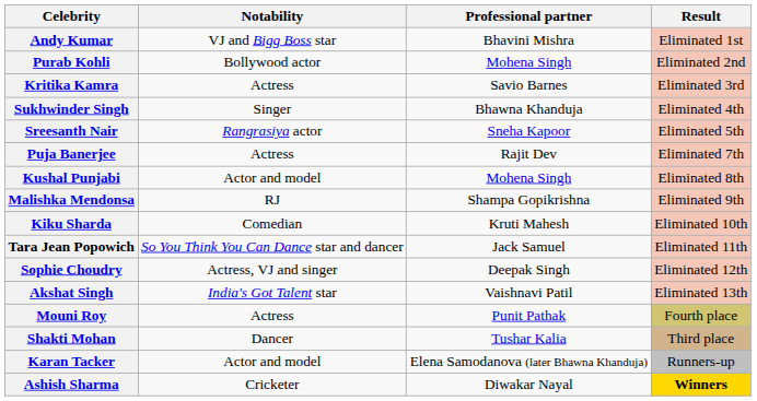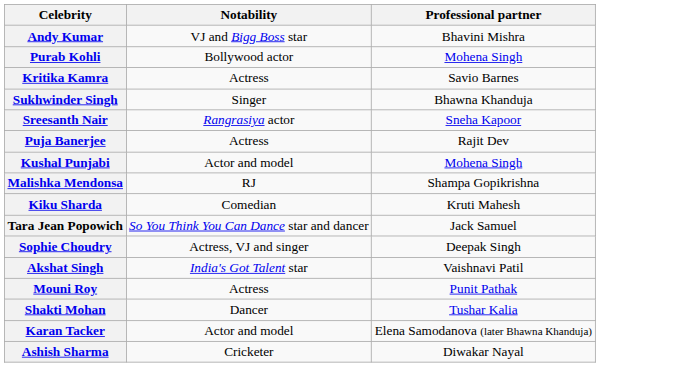- column: Result | Eliminated 1st | Eliminated 2nd | Eliminated 3rd | Eliminated 4th | Eliminated 5th | Eliminated 7th | Eliminated 8th | Eliminated 9th | Eliminated 10th | Eliminated 11th | Eliminated 12th | Eliminated 13th | Fourth place | Third place | Runners-up | Winners
